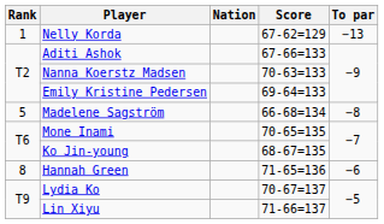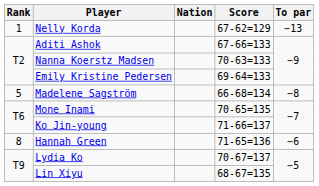Ko Jin-young | Score: 68-67=135 -> 71-66=137
Lin Xiyu | Score: 71-66=137 -> 68-67=135
